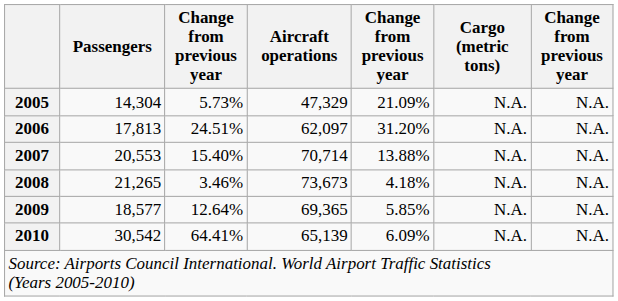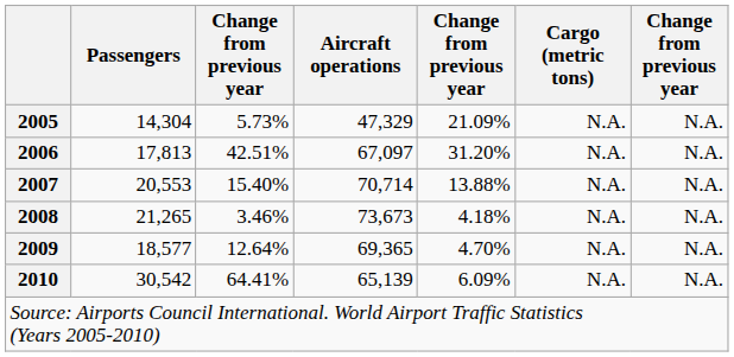2006 | column 3: 24.51% -> 42.51%
2006 | Aircraft operations: 62,097 -> 67,097
2009 | column 5: 5.85% -> 4.70%
